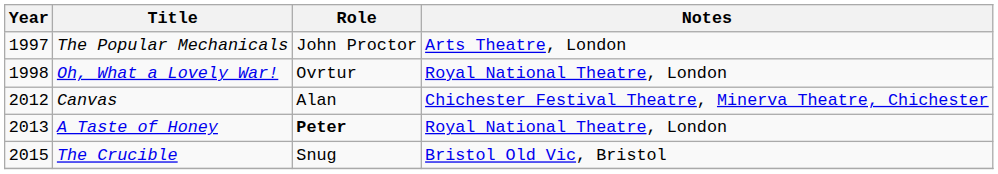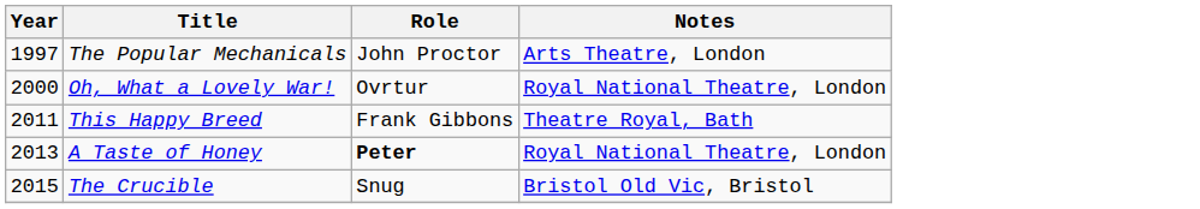Oh, What a Lovely War! | Year: 1998 -> 2000
+ row: 2011 | This Happy Breed | Frank Gibbons | Theatre Royal, Bath
- row: 2012 | Canvas | Alan | Chichester Festival Theatre, Minerva Theatre, Chichester
